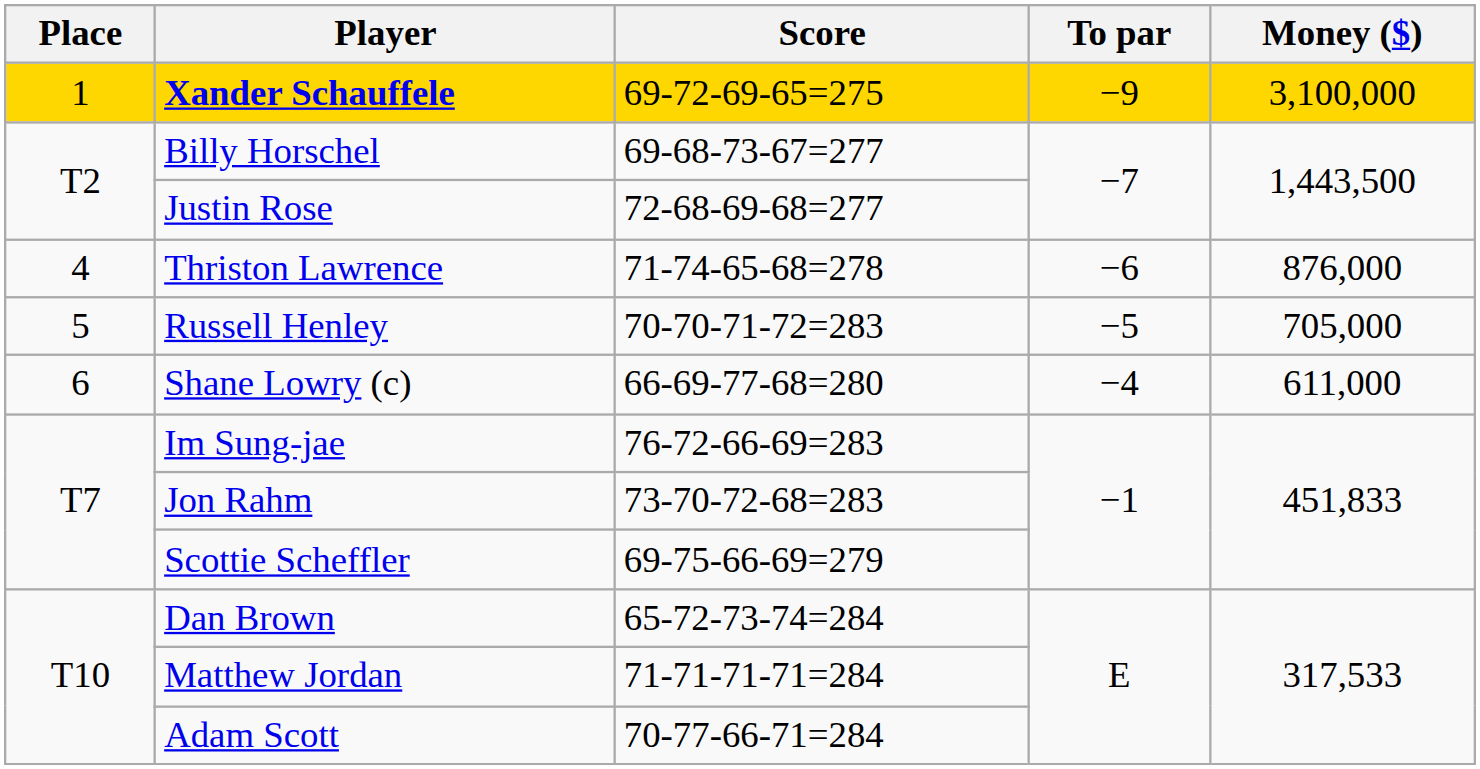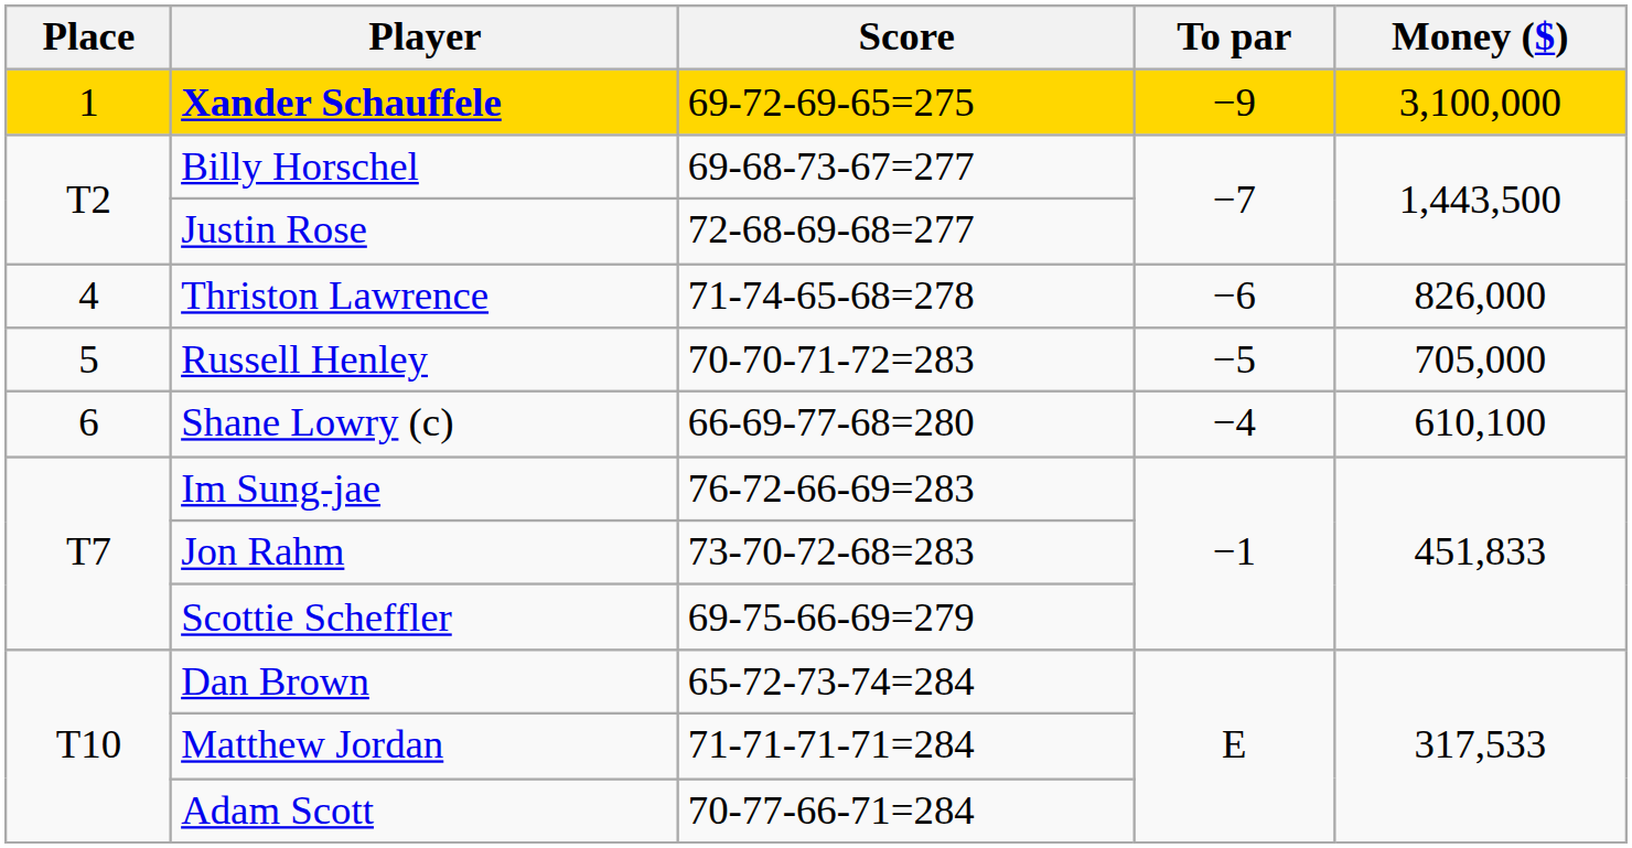Thriston Lawrence | Money ($): 876,000 -> 826,000
Shane Lowry (c) | Money ($): 611,000 -> 610,100
